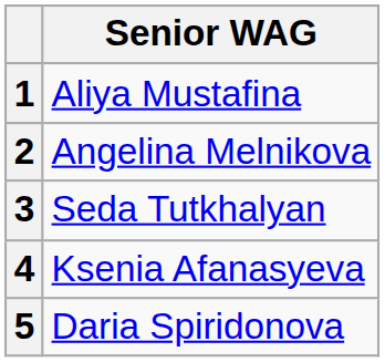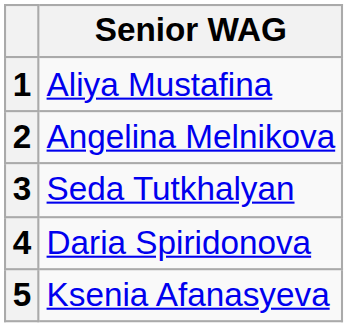4 | Senior WAG: Ksenia Afanasyeva -> Daria Spiridonova
5 | Senior WAG: Daria Spiridonova -> Ksenia Afanasyeva
